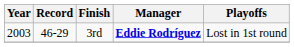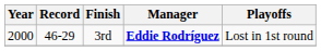3rd | Year: 2003 -> 2000
